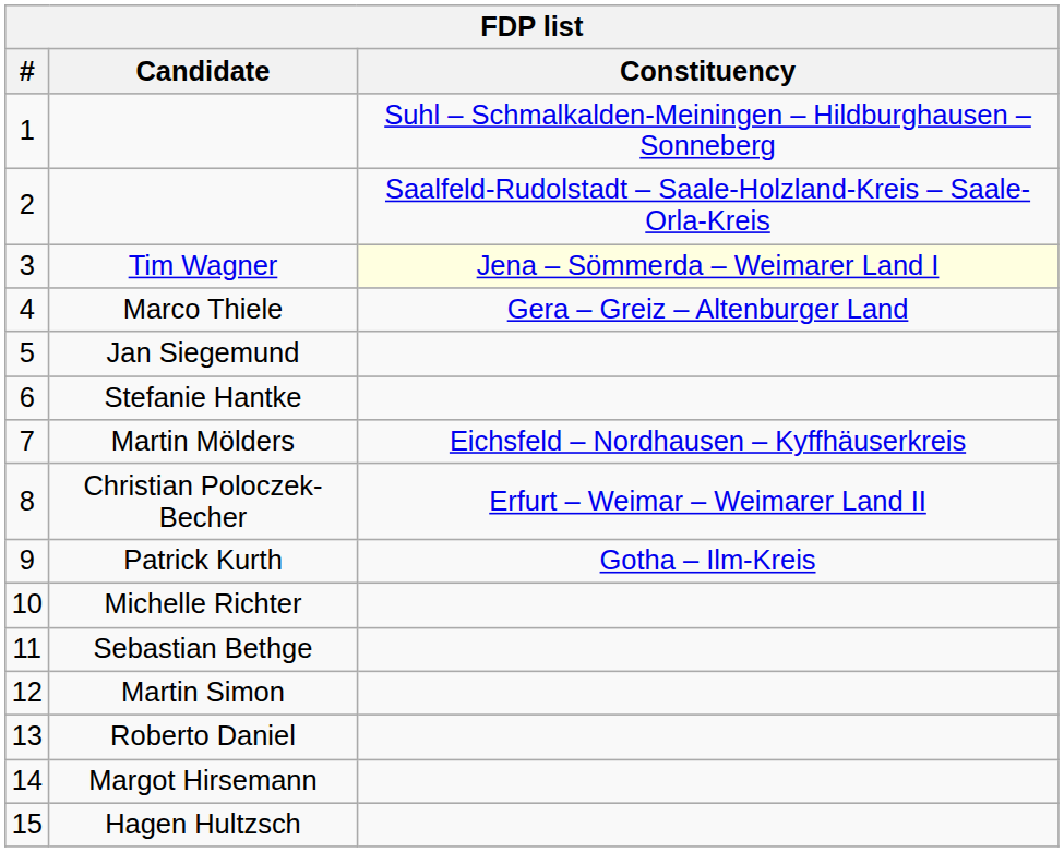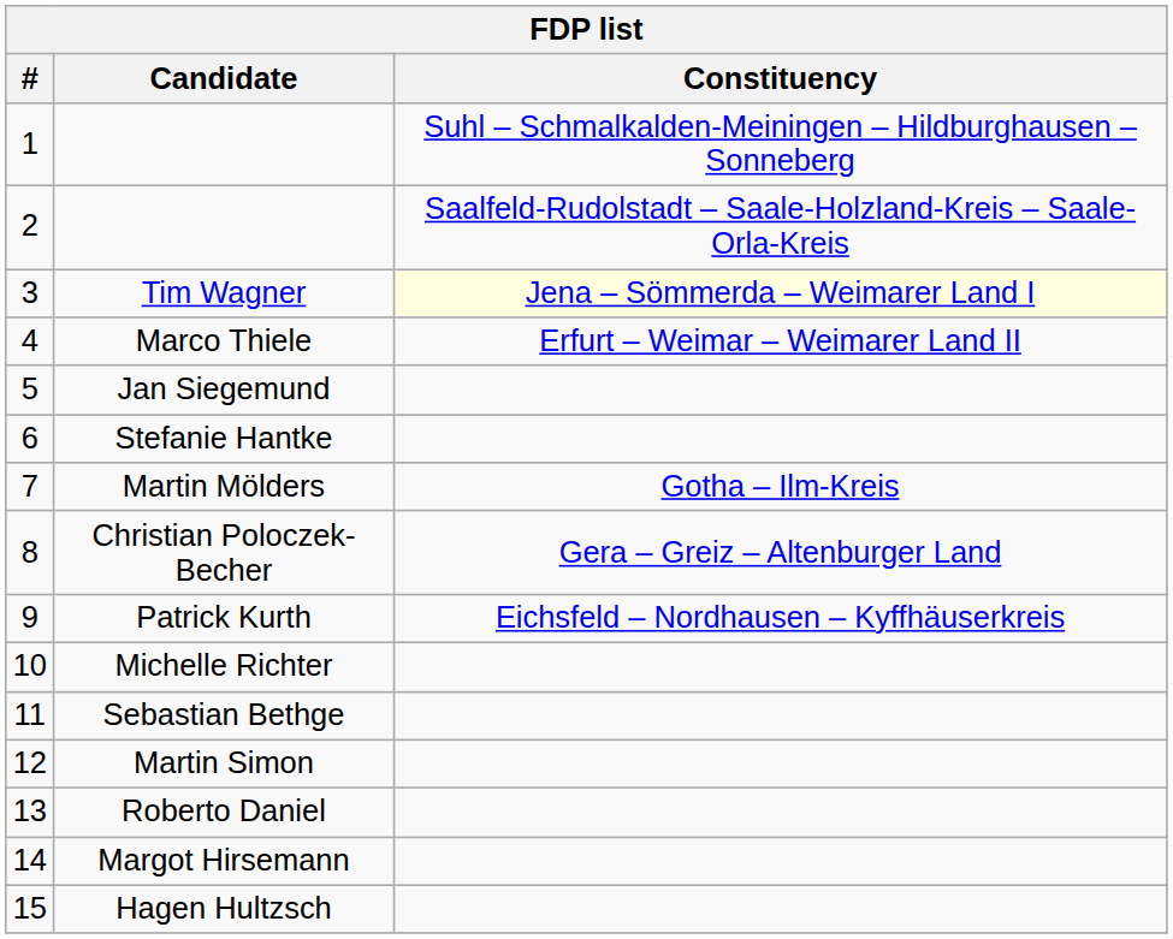Marco Thiele | Constituency: Gera – Greiz – Altenburger Land -> Erfurt – Weimar – Weimarer Land II
Martin Mölders | Constituency: Eichsfeld – Nordhausen – Kyffhäuserkreis -> Gotha – Ilm-Kreis
Christian Poloczek-Becher | Constituency: Erfurt – Weimar – Weimarer Land II -> Gera – Greiz – Altenburger Land
Patrick Kurth | Constituency: Gotha – Ilm-Kreis -> Eichsfeld – Nordhausen – Kyffhäuserkreis
